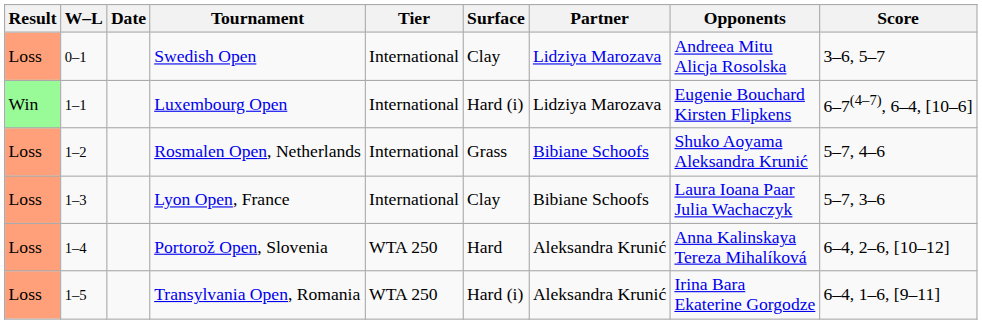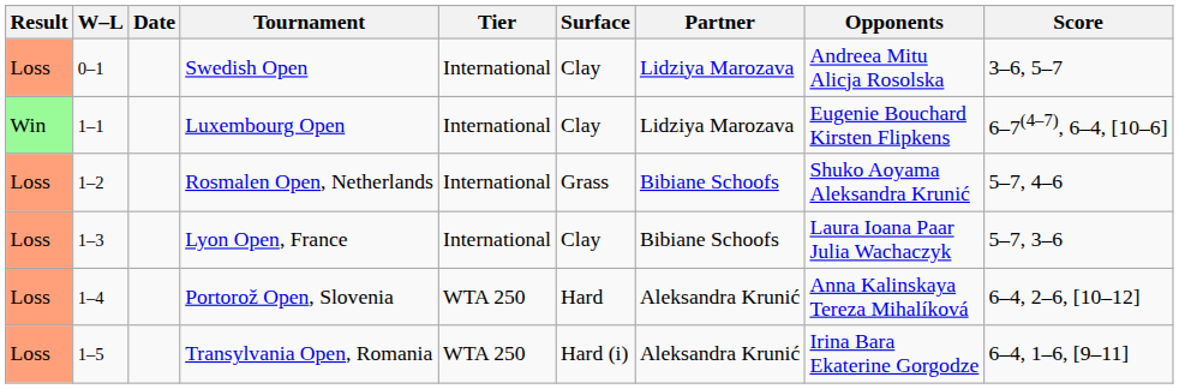Luxembourg Open | Surface: Hard (i) -> Clay
